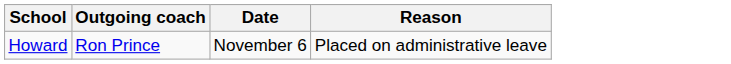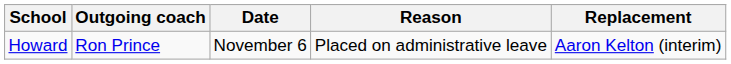+ column: Replacement | Aaron Kelton (interim)
